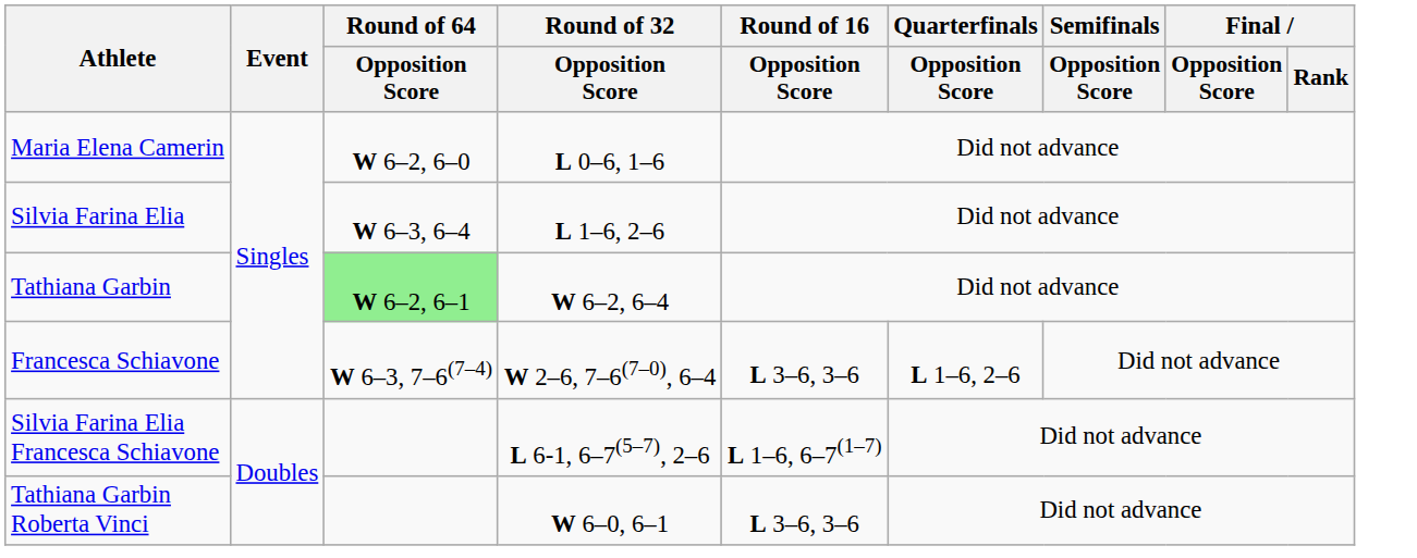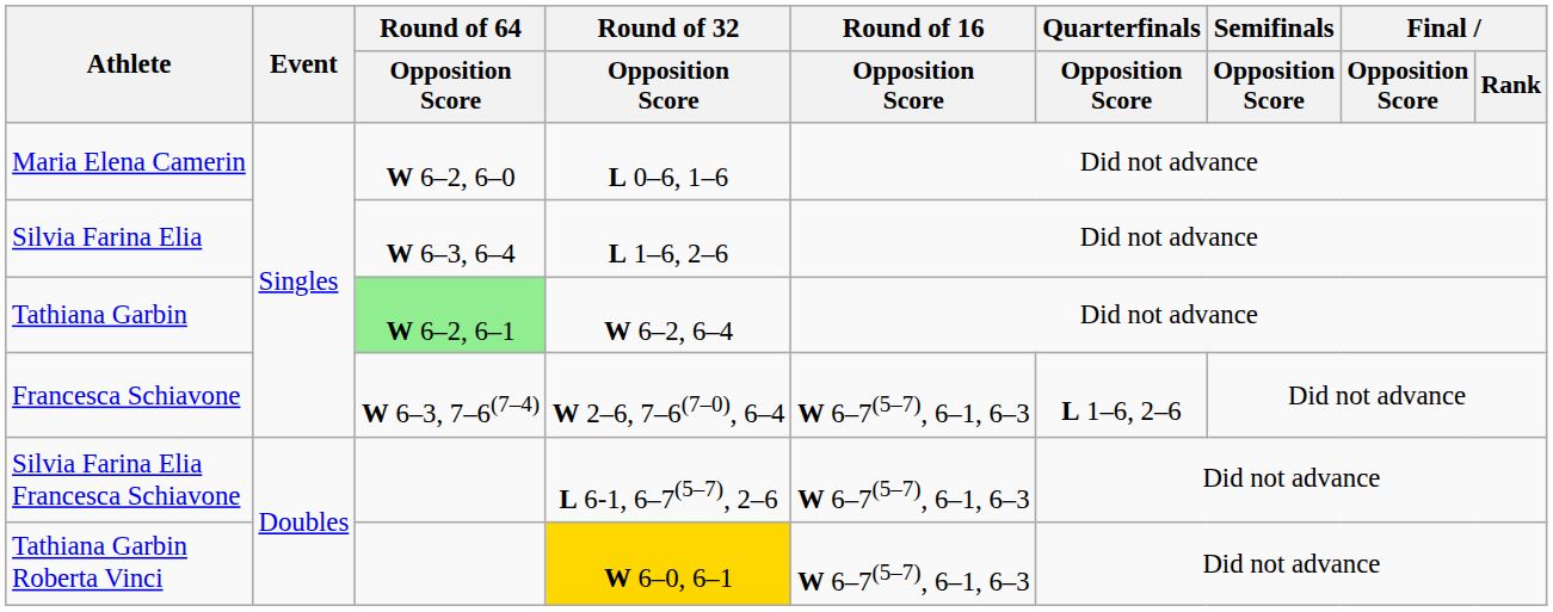Francesca Schiavone | Round of 16 / Opposition Score: L 3–6, 3–6 -> W 6–7(5–7), 6–1, 6–3
Silvia Farina Elia Francesca Schiavone | Round of 16 / Opposition Score: L 1–6, 6–7(1–7) -> W 6–7(5–7), 6–1, 6–3
Tathiana Garbin Roberta Vinci | Round of 32 / Opposition Score: no background -> gold background
Tathiana Garbin Roberta Vinci | Round of 16 / Opposition Score: L 3–6, 3–6 -> W 6–7(5–7), 6–1, 6–3
